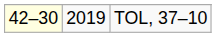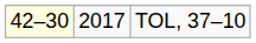TOL, 37–10 | column 2: 2019 -> 2017
